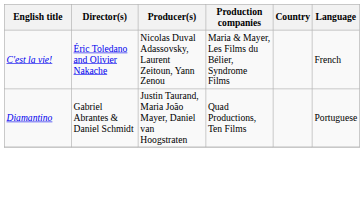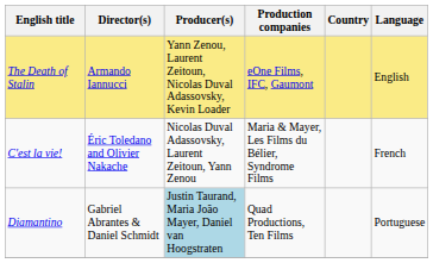+ row: The Death of Stalin | Armando Iannucci | Yann Zenou, Laurent Zeitoun, Nicolas Duval Adassovsky, Kevin Loader | eOne Films, IFC, Gaumont | English
Diamantino | Producer(s): no background -> lightblue background
